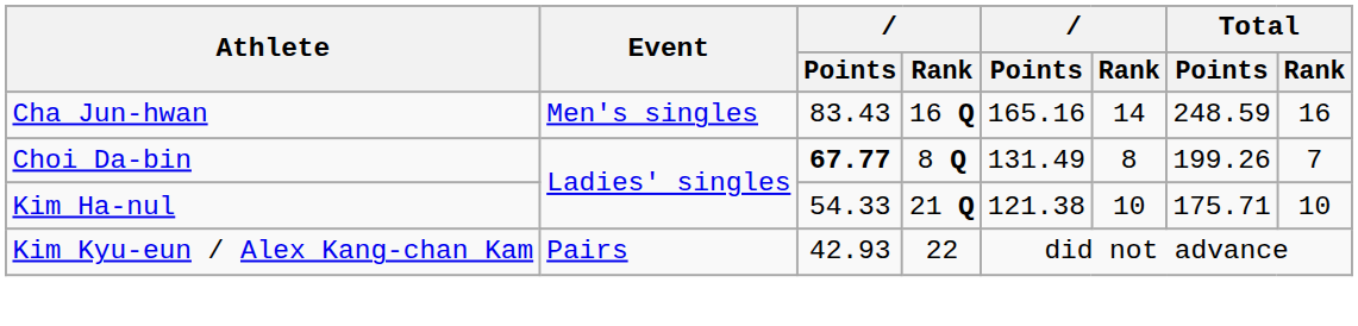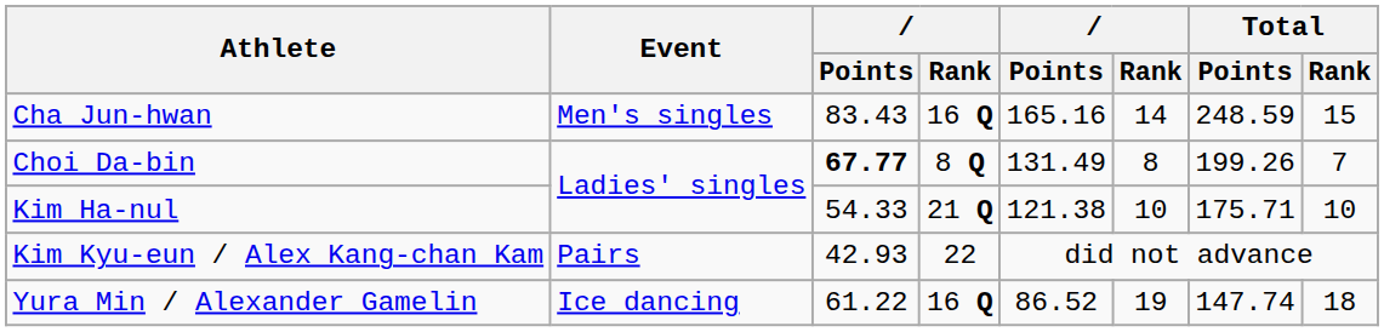Cha Jun-hwan | Total / Rank: 16 -> 15
+ row: Yura Min / Alexander Gamelin | Ice dancing | 61.22 | 16 Q | 86.52 | 19 | 147.74 | 18
